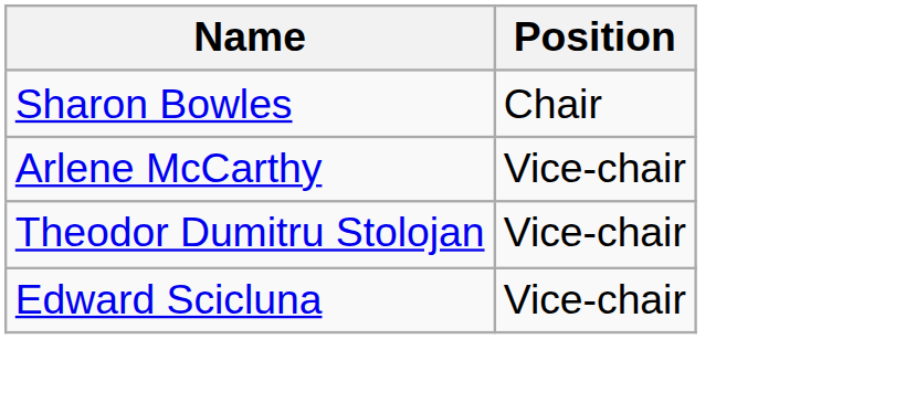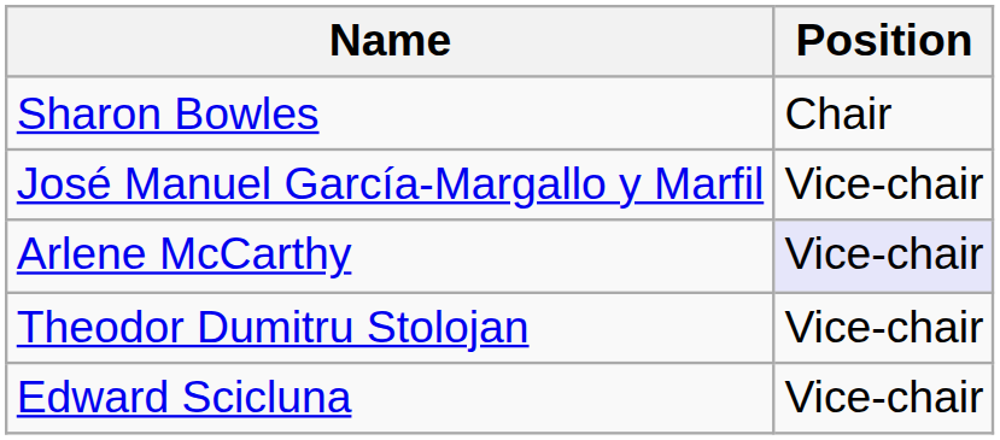+ row: José Manuel García-Margallo y Marfil | Vice-chair
Arlene McCarthy | Position: no background -> lavender background
